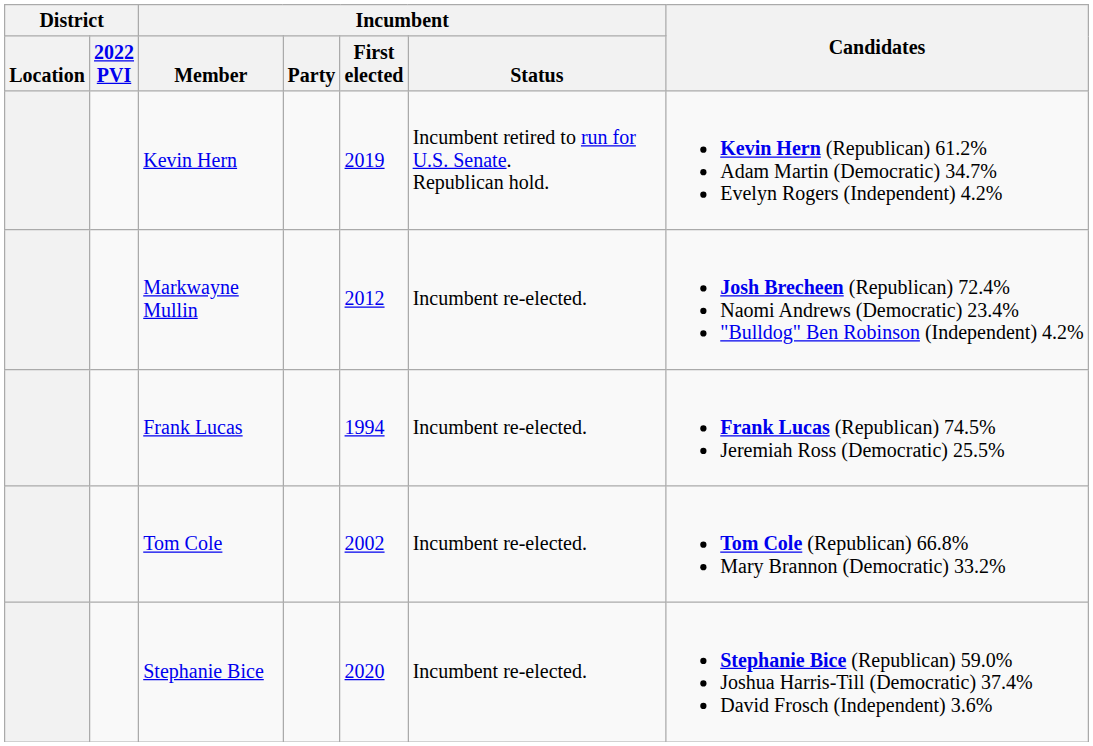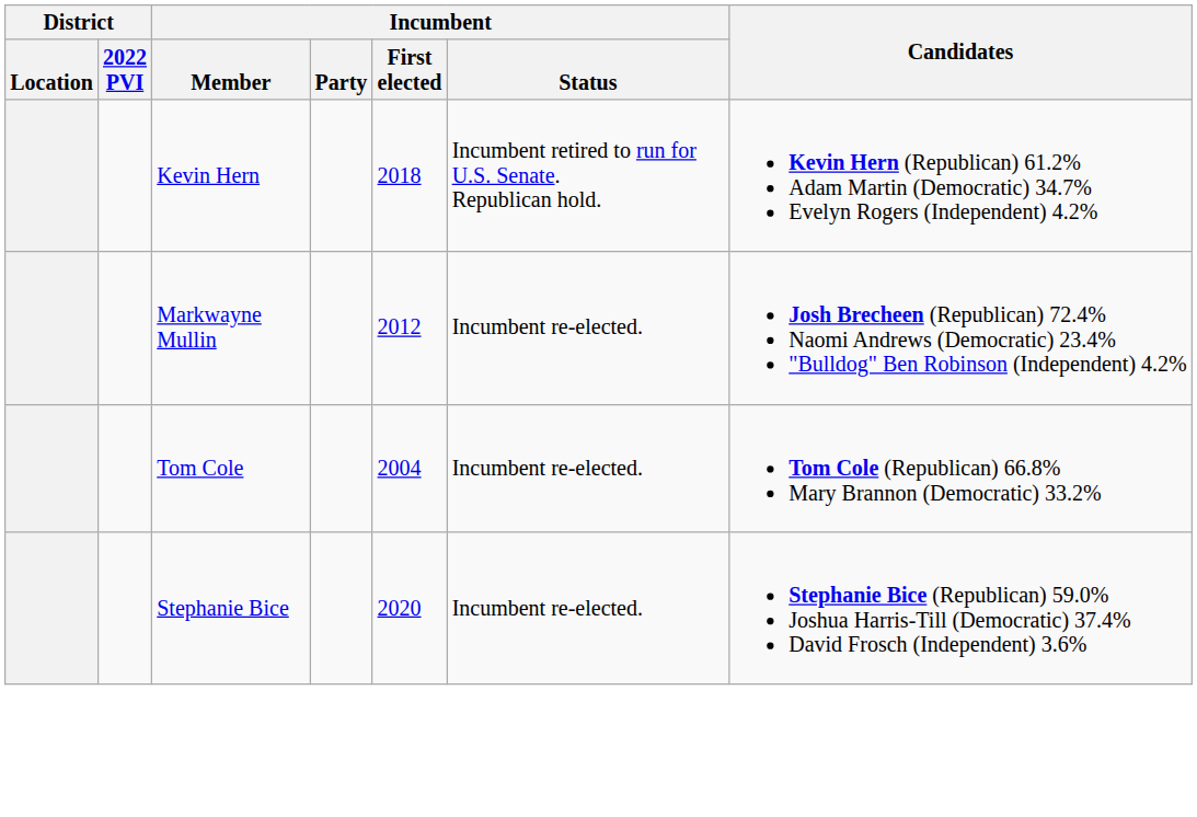Kevin Hern | Incumbent / First elected: 2019 -> 2018
- row: Frank Lucas | 1994 | Incumbent re-elected. | Frank Lucas (Republican) 74.5% Jeremiah Ross (Democratic) 25.5%
Tom Cole | Incumbent / First elected: 2002 -> 2004
